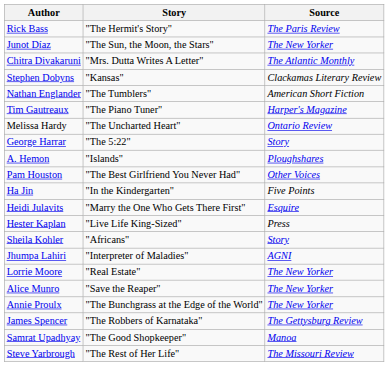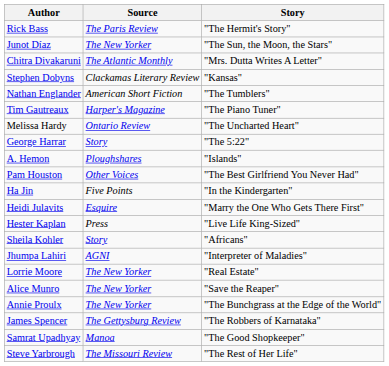columns swapped: Story <-> Source
